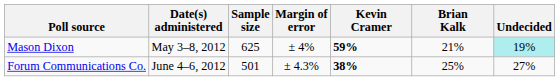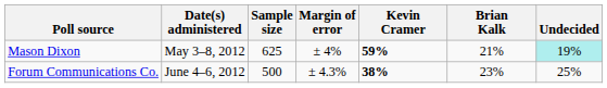Forum Communications Co. | Sample size: 501 -> 500
Forum Communications Co. | Brian Kalk: 25% -> 23%
Forum Communications Co. | Undecided: 27% -> 25%
